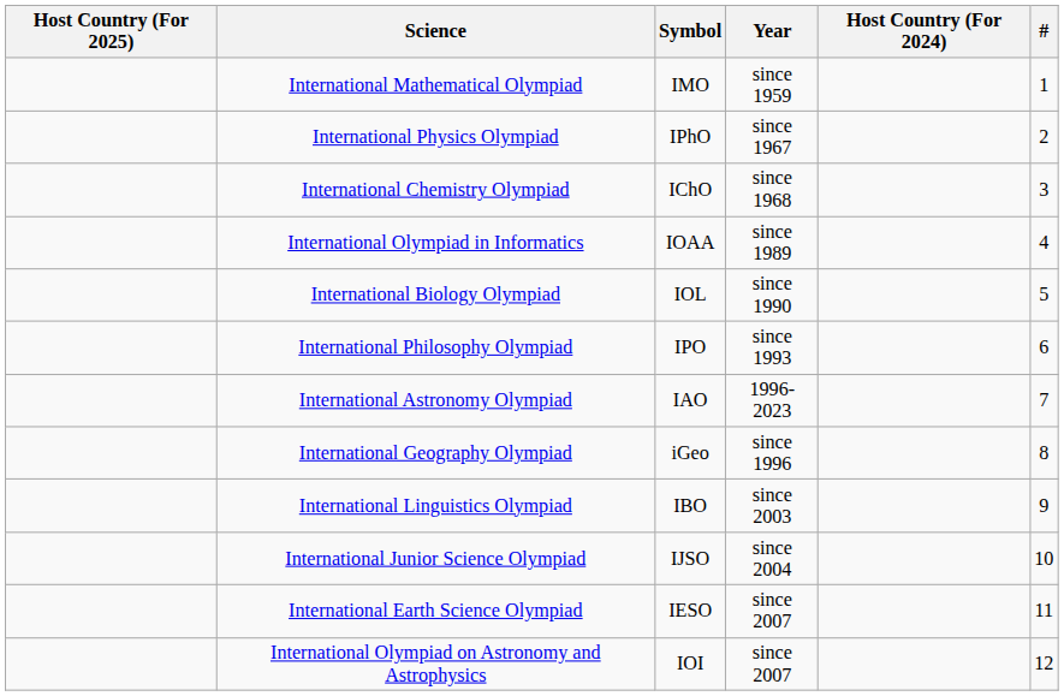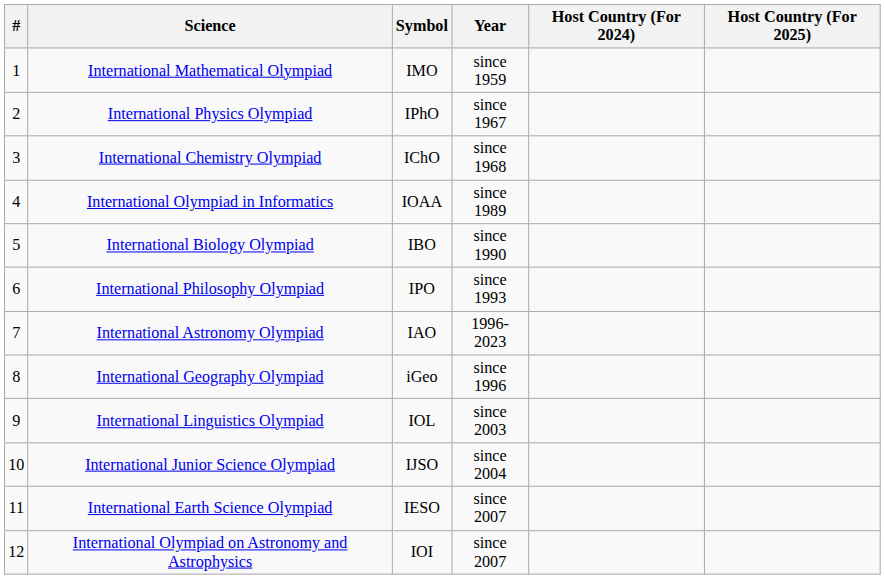columns swapped: # <-> Host Country (For 2025)
International Biology Olympiad | Symbol: IOL -> IBO
International Linguistics Olympiad | Symbol: IBO -> IOL
